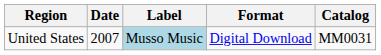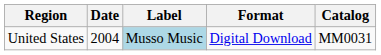United States | Date: 2007 -> 2004
